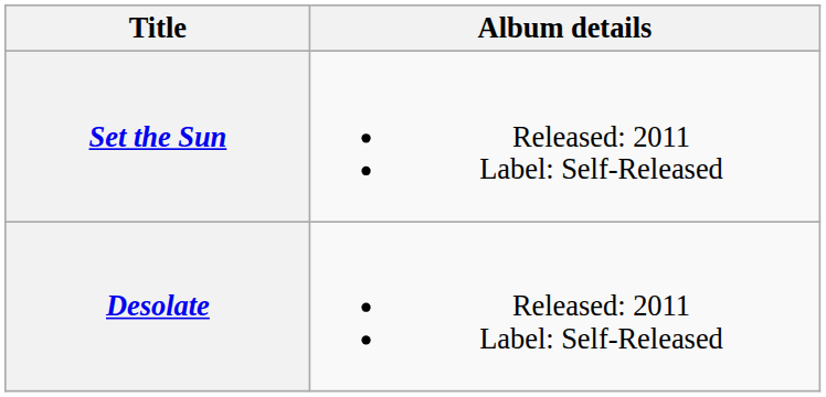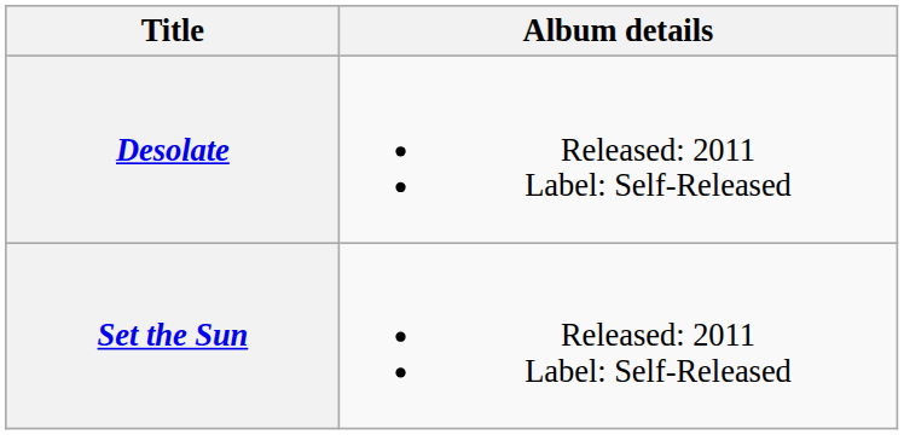rows swapped: Set the Sun <-> Desolate
